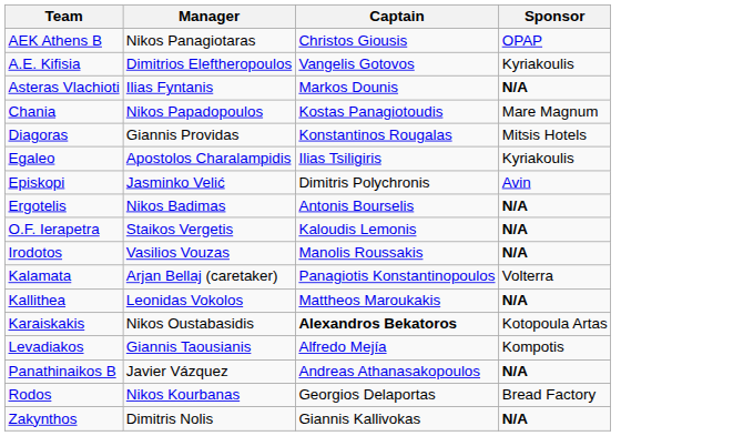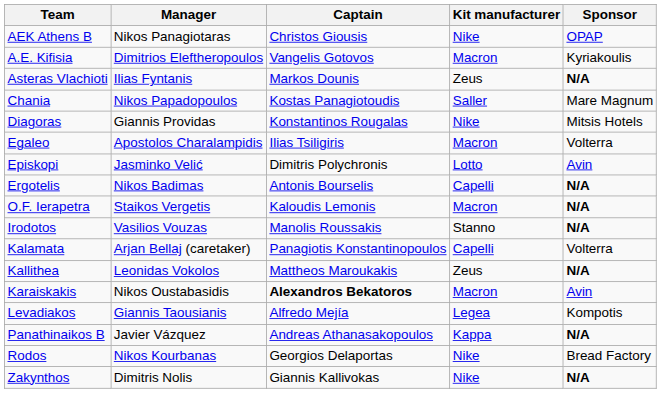+ column: Kit manufacturer | Nike | Macron | Zeus | Saller | Nike | Macron | Lotto | Capelli | Macron | Stanno | Capelli | Zeus | Macron | Legea | Kappa | Nike | Nike
Egaleo | Sponsor: Kyriakoulis -> Volterra
Karaiskakis | Sponsor: Kotopoula Artas -> Avin
